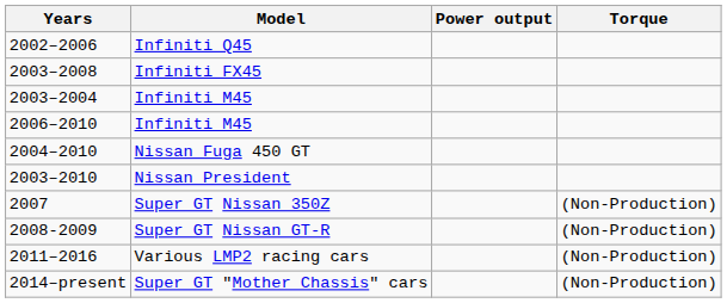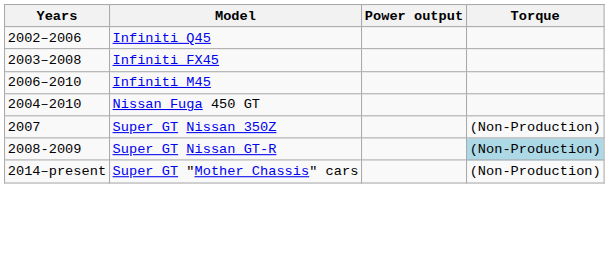- row: 2003–2004 | Infiniti M45
- row: 2003–2010 | Nissan President
Super GT Nissan GT-R | Torque: no background -> lightblue background
- row: 2011–2016 | Various LMP2 racing cars | (Non-Production)
